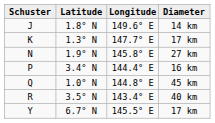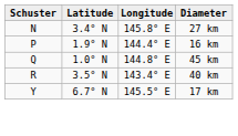- row: J | 1.8° N | 149.6° E | 14 km
- row: K | 1.3° N | 147.7° E | 17 km
N | Latitude: 1.9° N -> 3.4° N
P | Latitude: 3.4° N -> 1.9° N
